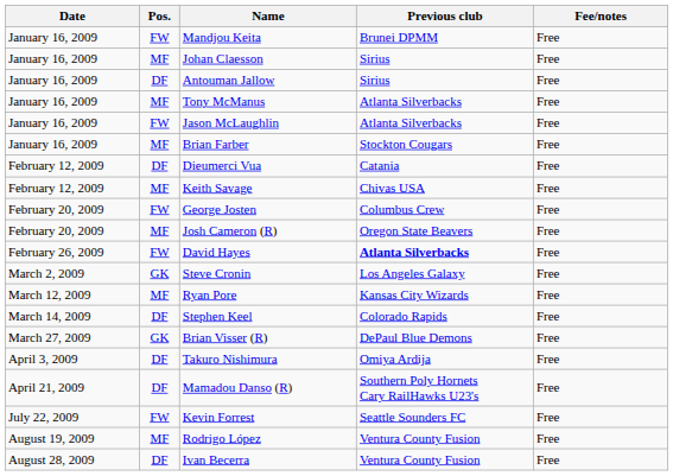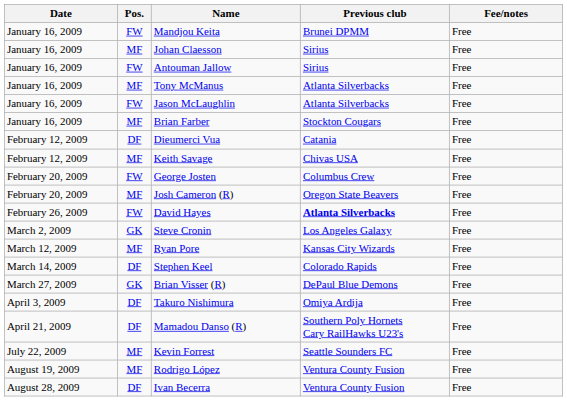Antouman Jallow | Pos.: DF -> FW
Kevin Forrest | Pos.: FW -> MF
